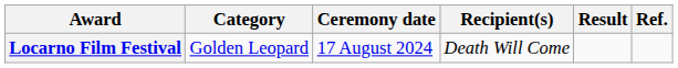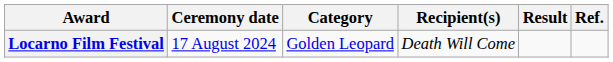columns swapped: Ceremony date <-> Category
